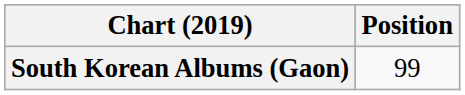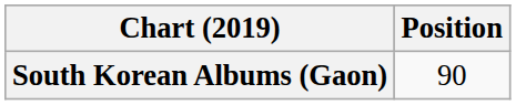South Korean Albums (Gaon) | Position: 99 -> 90
